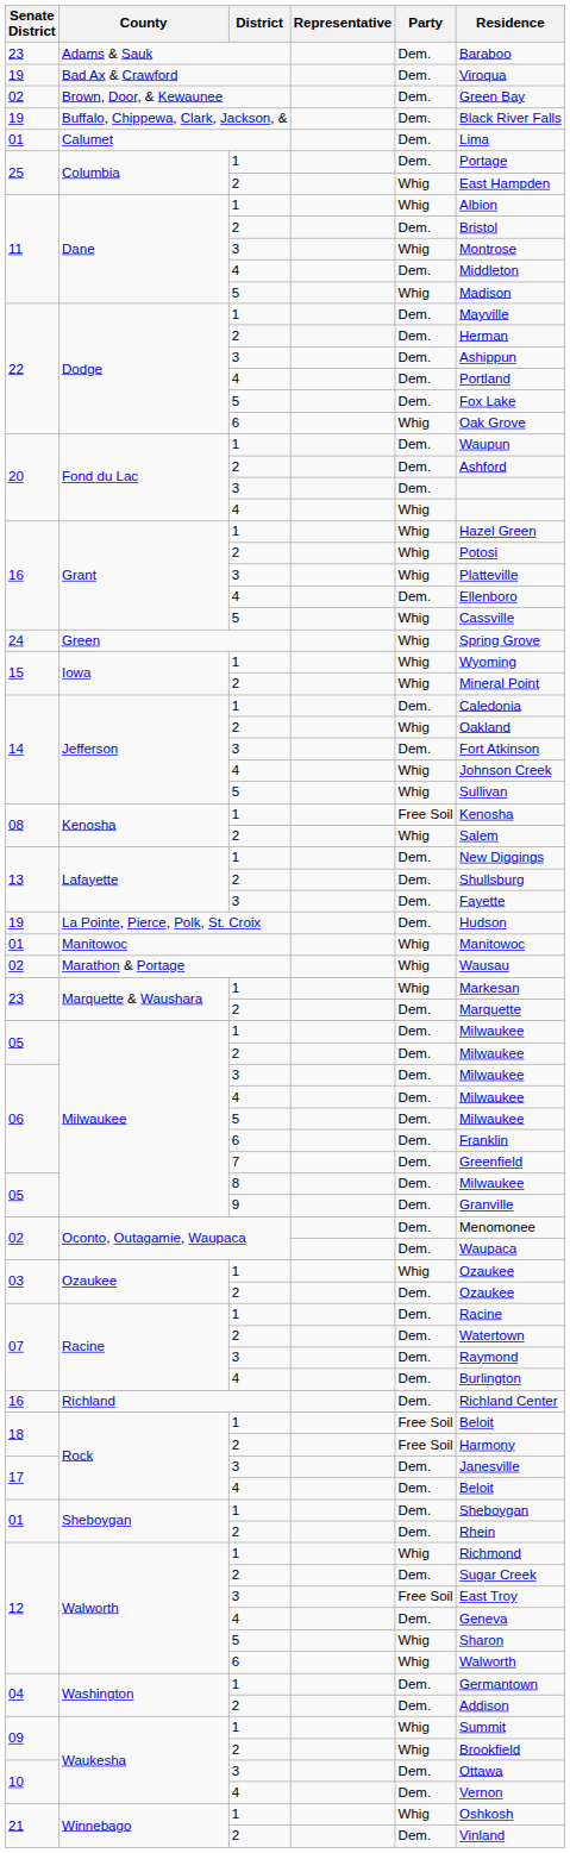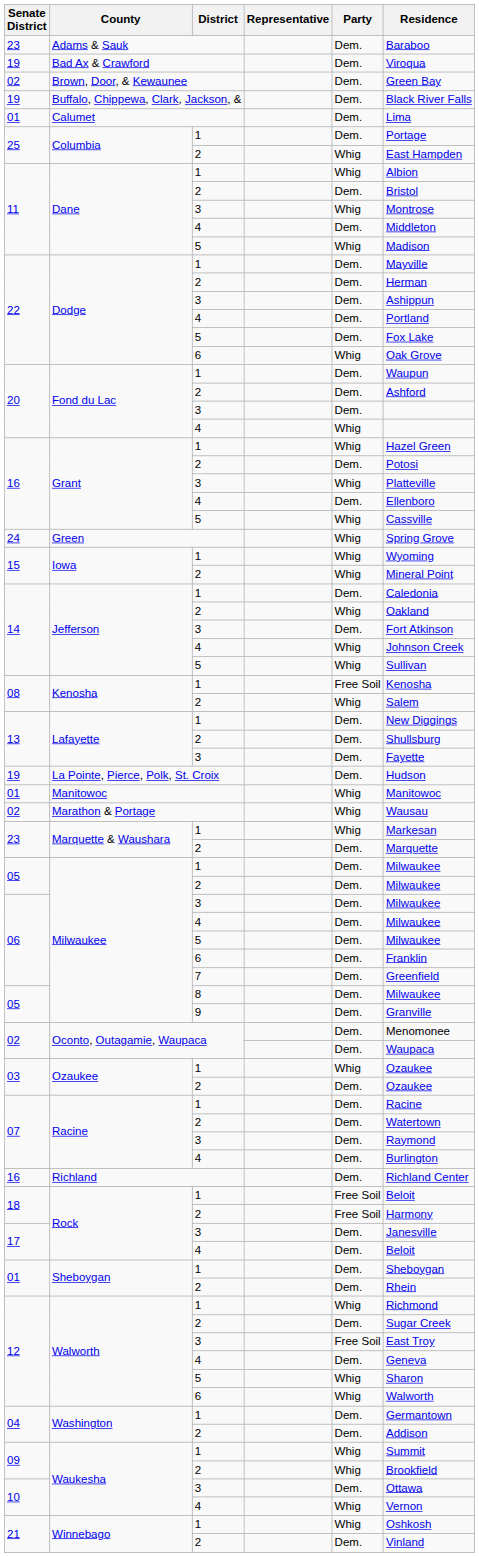Grant / 2 | Party: Whig -> Dem.
Waukesha / 4 | Party: Dem. -> Whig
